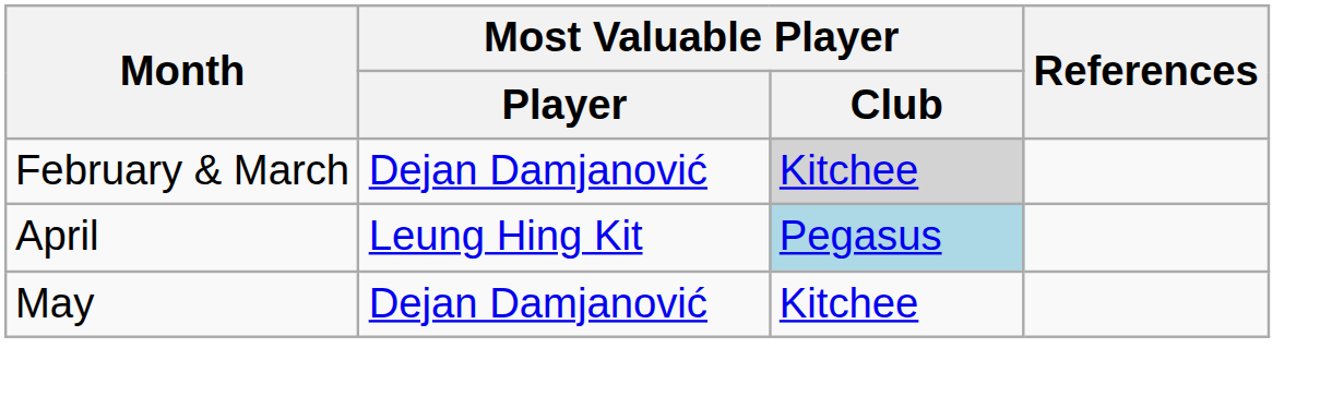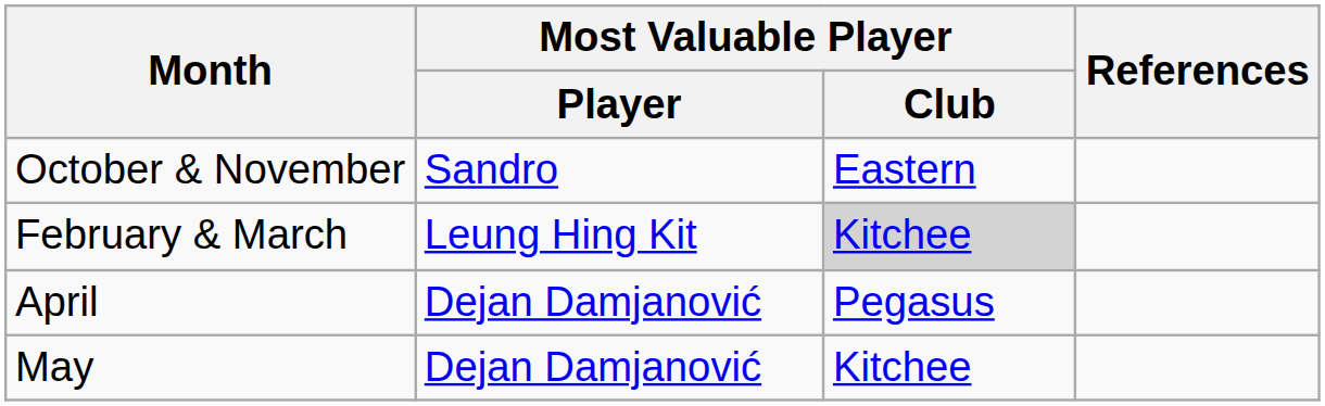+ row: October & November | Sandro | Eastern
February & March | Most Valuable Player / Player: Dejan Damjanović -> Leung Hing Kit
April | Most Valuable Player / Player: Leung Hing Kit -> Dejan Damjanović
April | Most Valuable Player / Club: lightblue background -> no background
